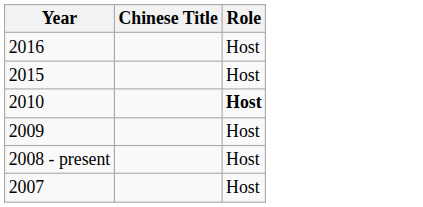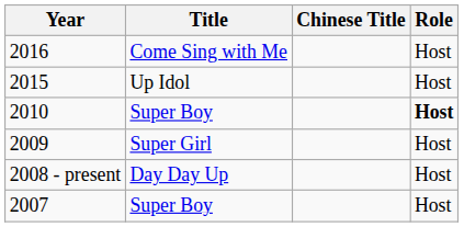+ column: Title | Come Sing with Me | Up Idol | Super Boy | Super Girl | Day Day Up | Super Boy
